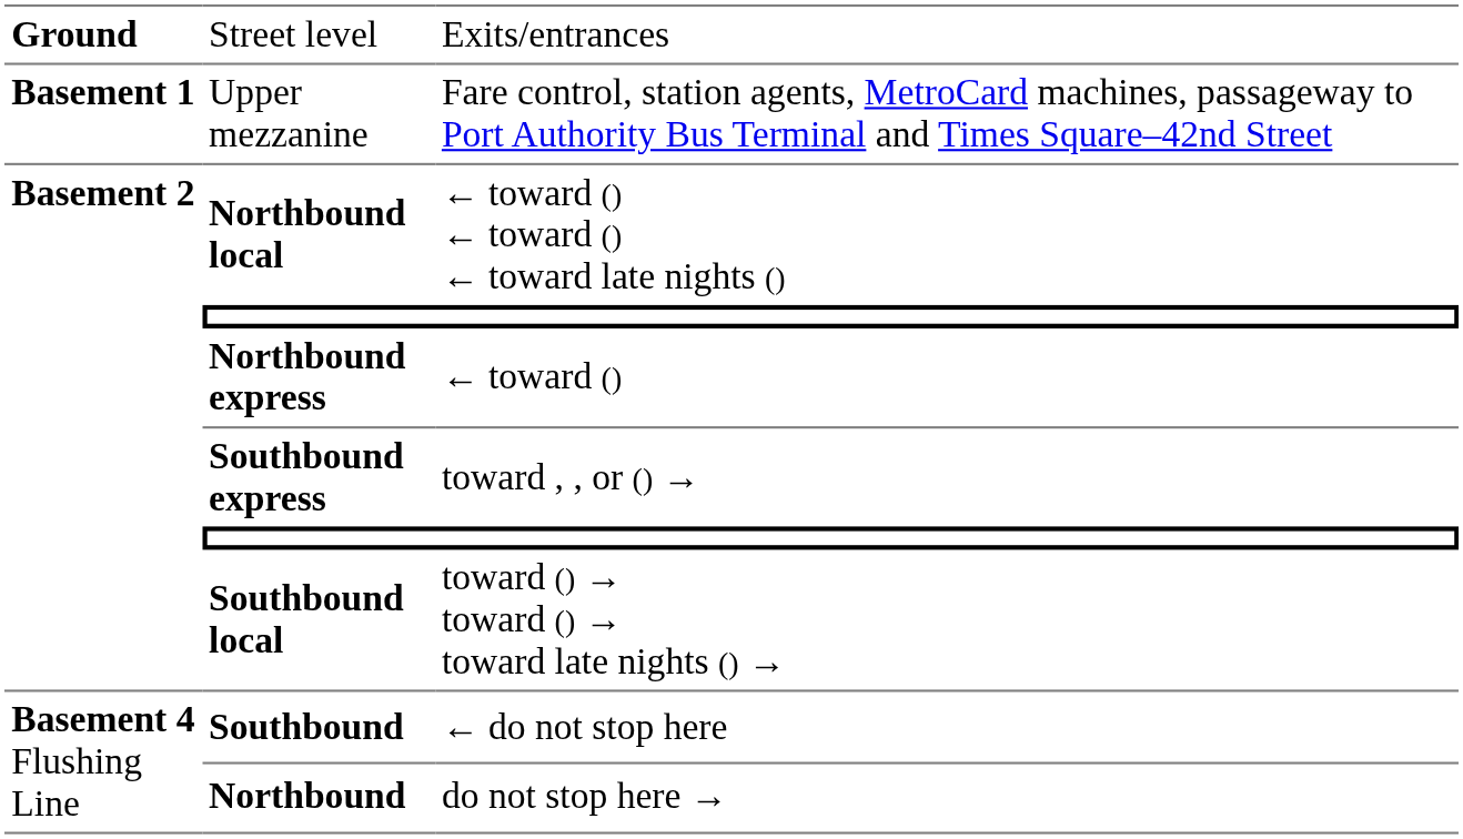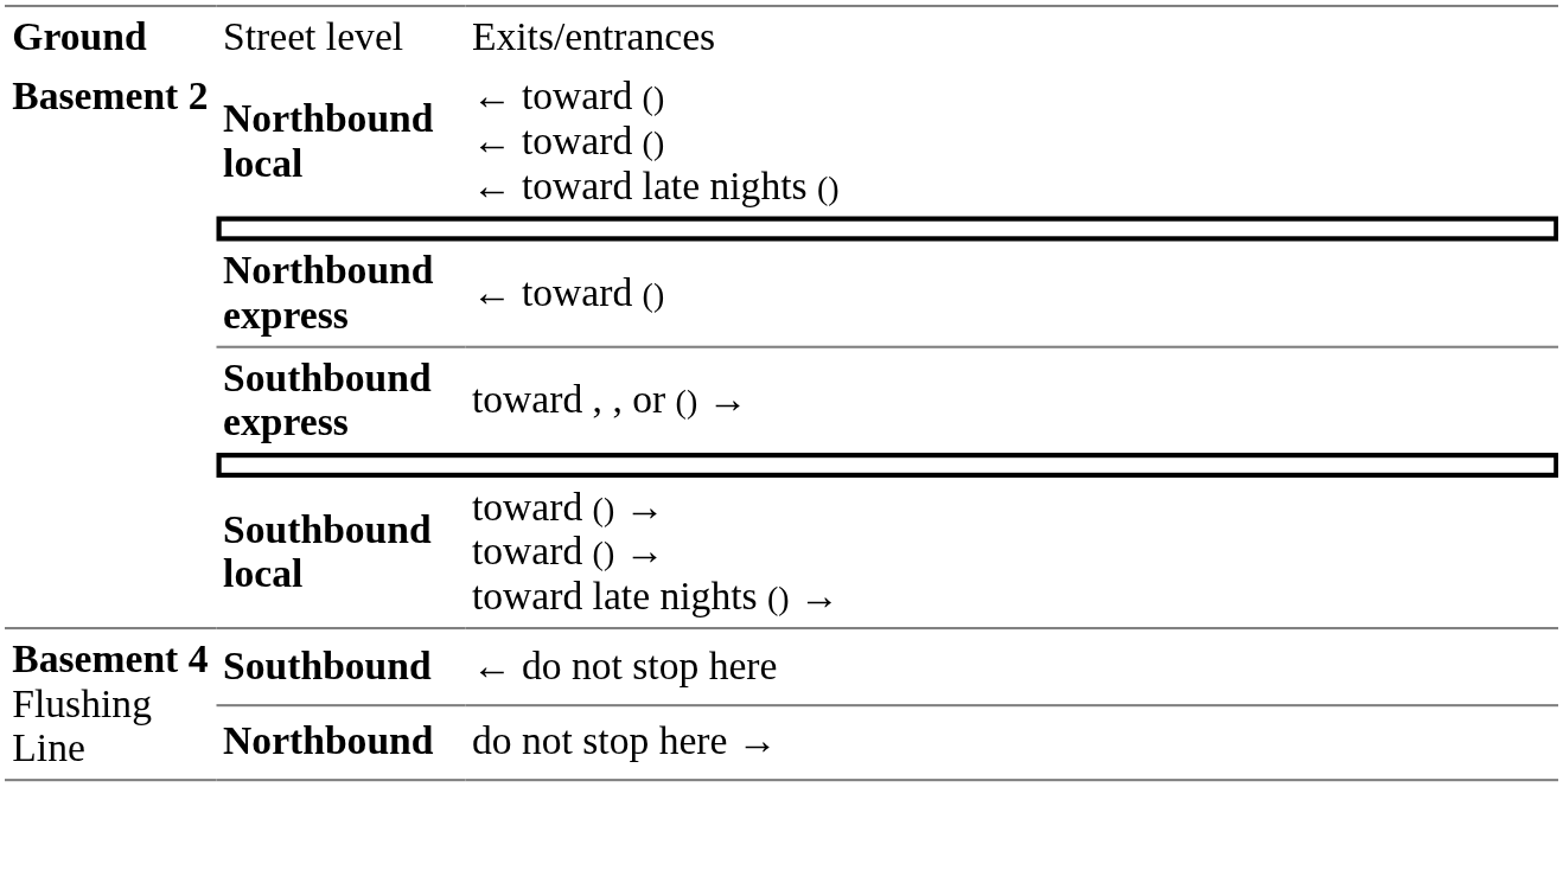- row: Basement 1 | Upper mezzanine | Fare control, station agents, MetroCard machines, passageway to Port Authority Bus Terminal and Times Square–42nd Street
